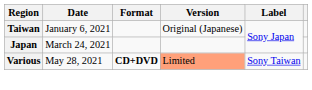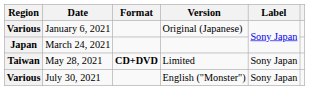January 6, 2021 | Region: Taiwan -> Various
May 28, 2021 | Region: Various -> Taiwan
May 28, 2021 | Version: lightsalmon background -> no background
May 28, 2021 | Label: Sony Taiwan -> Sony Japan
+ row: Various | July 30, 2021 | English ("Monster") | Sony Japan
